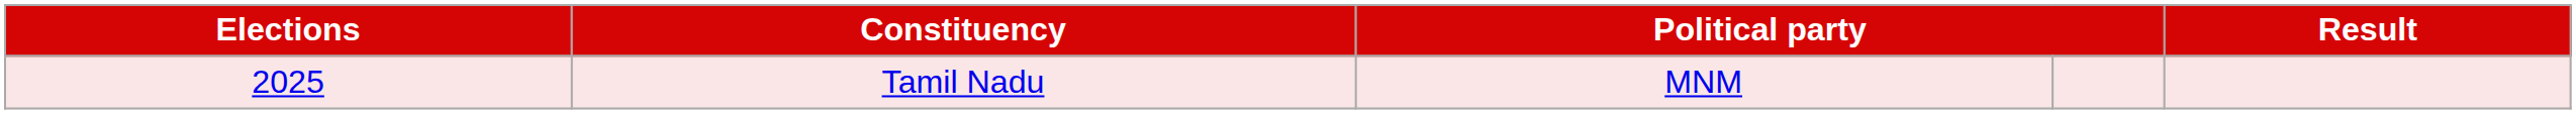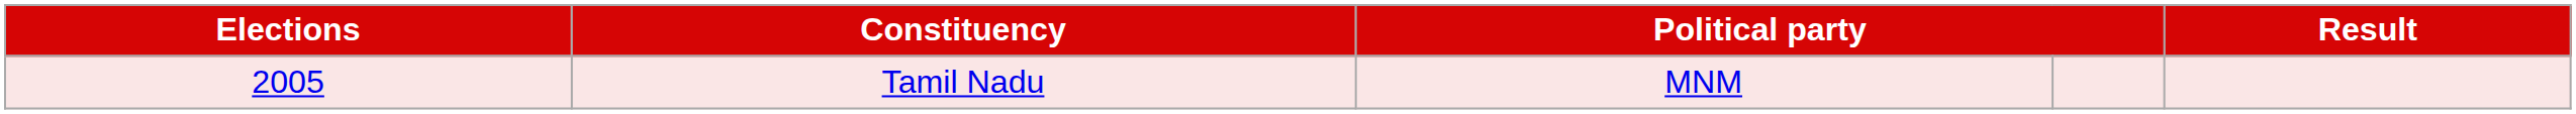Tamil Nadu | Elections: 2025 -> 2005
